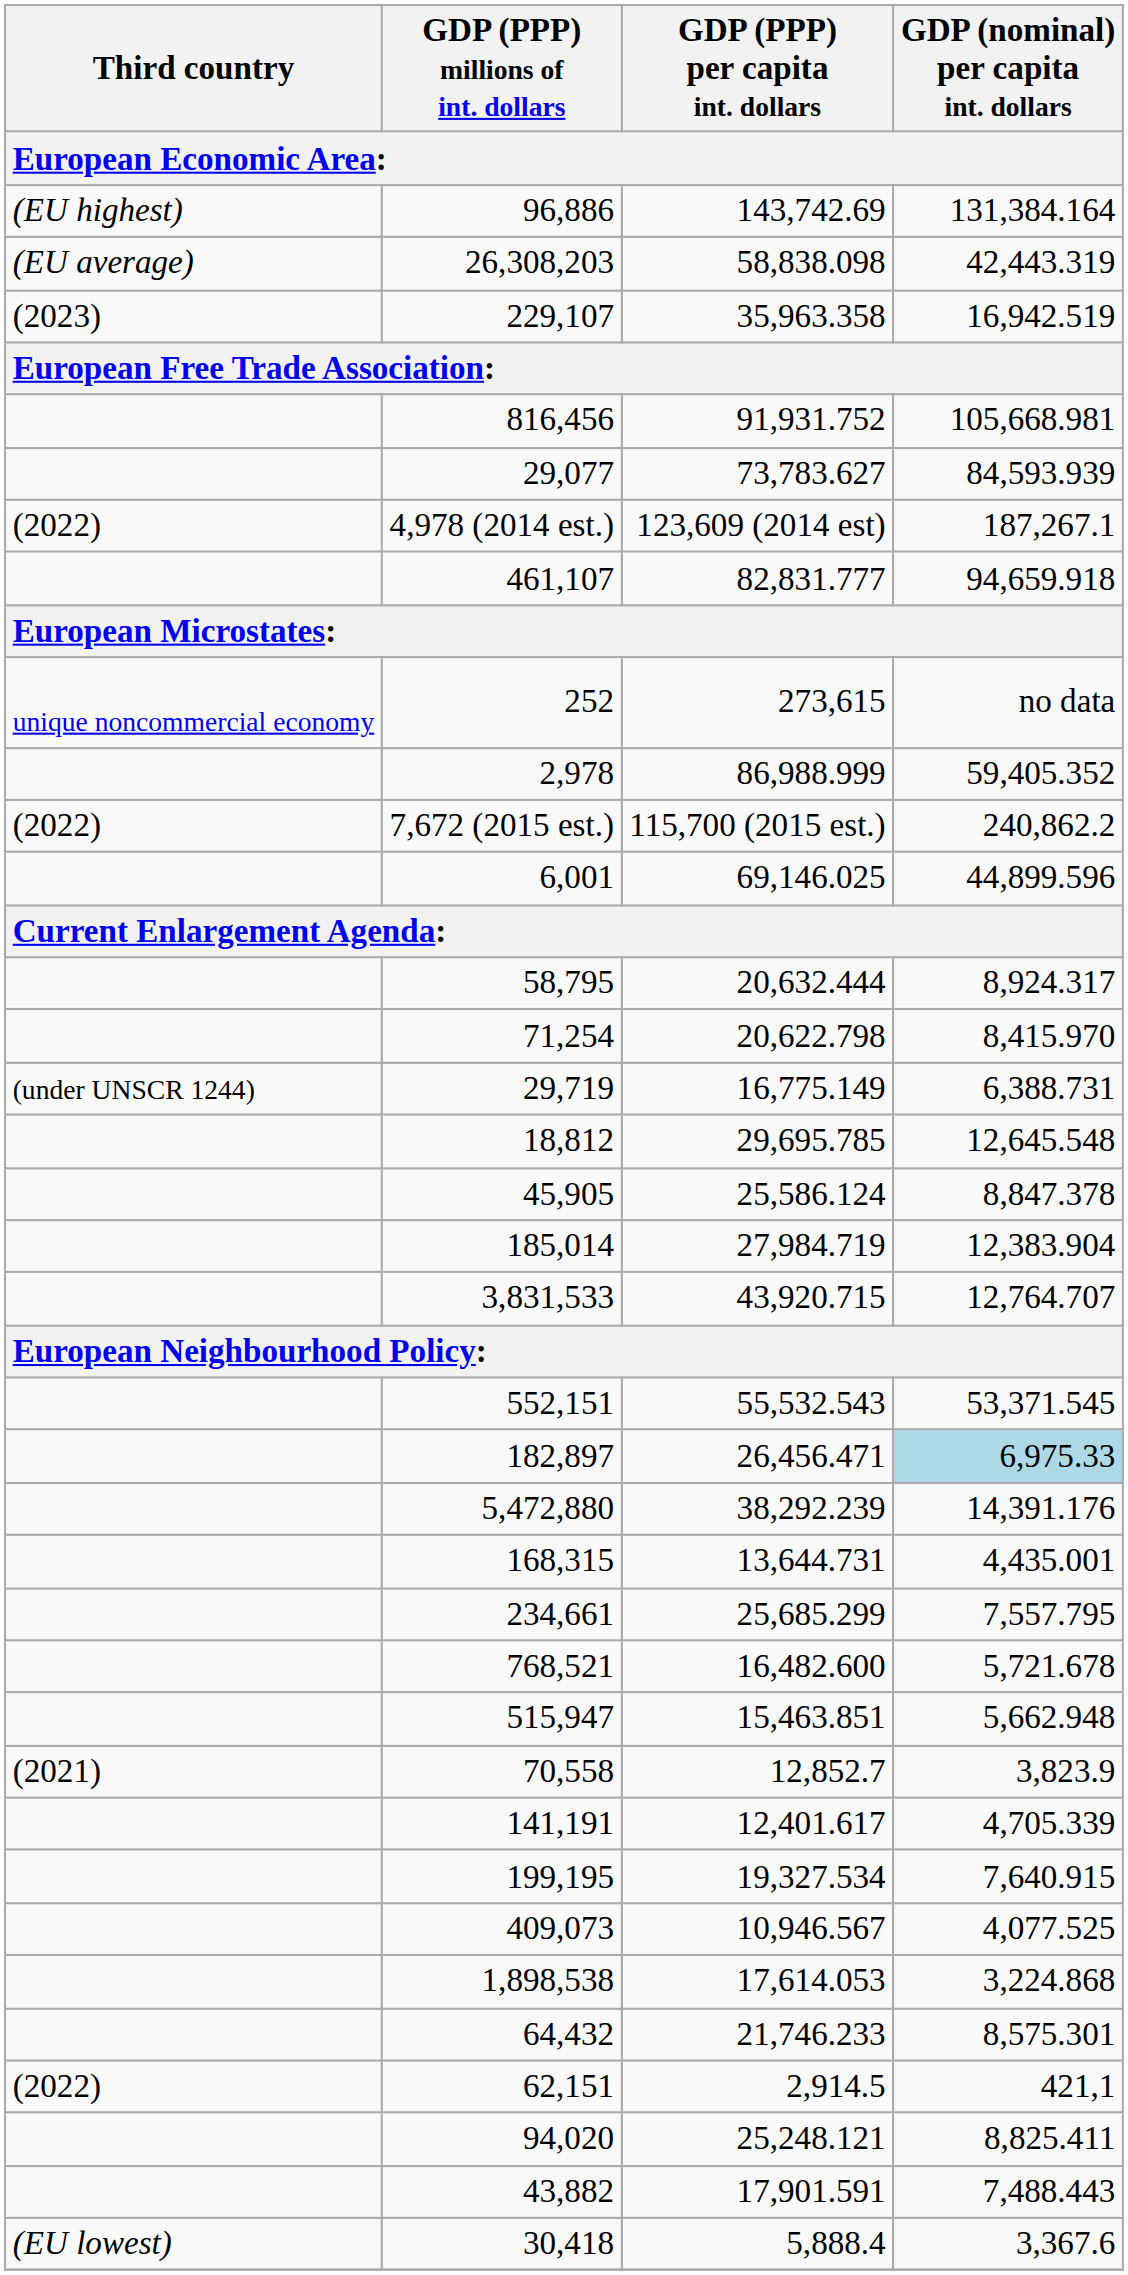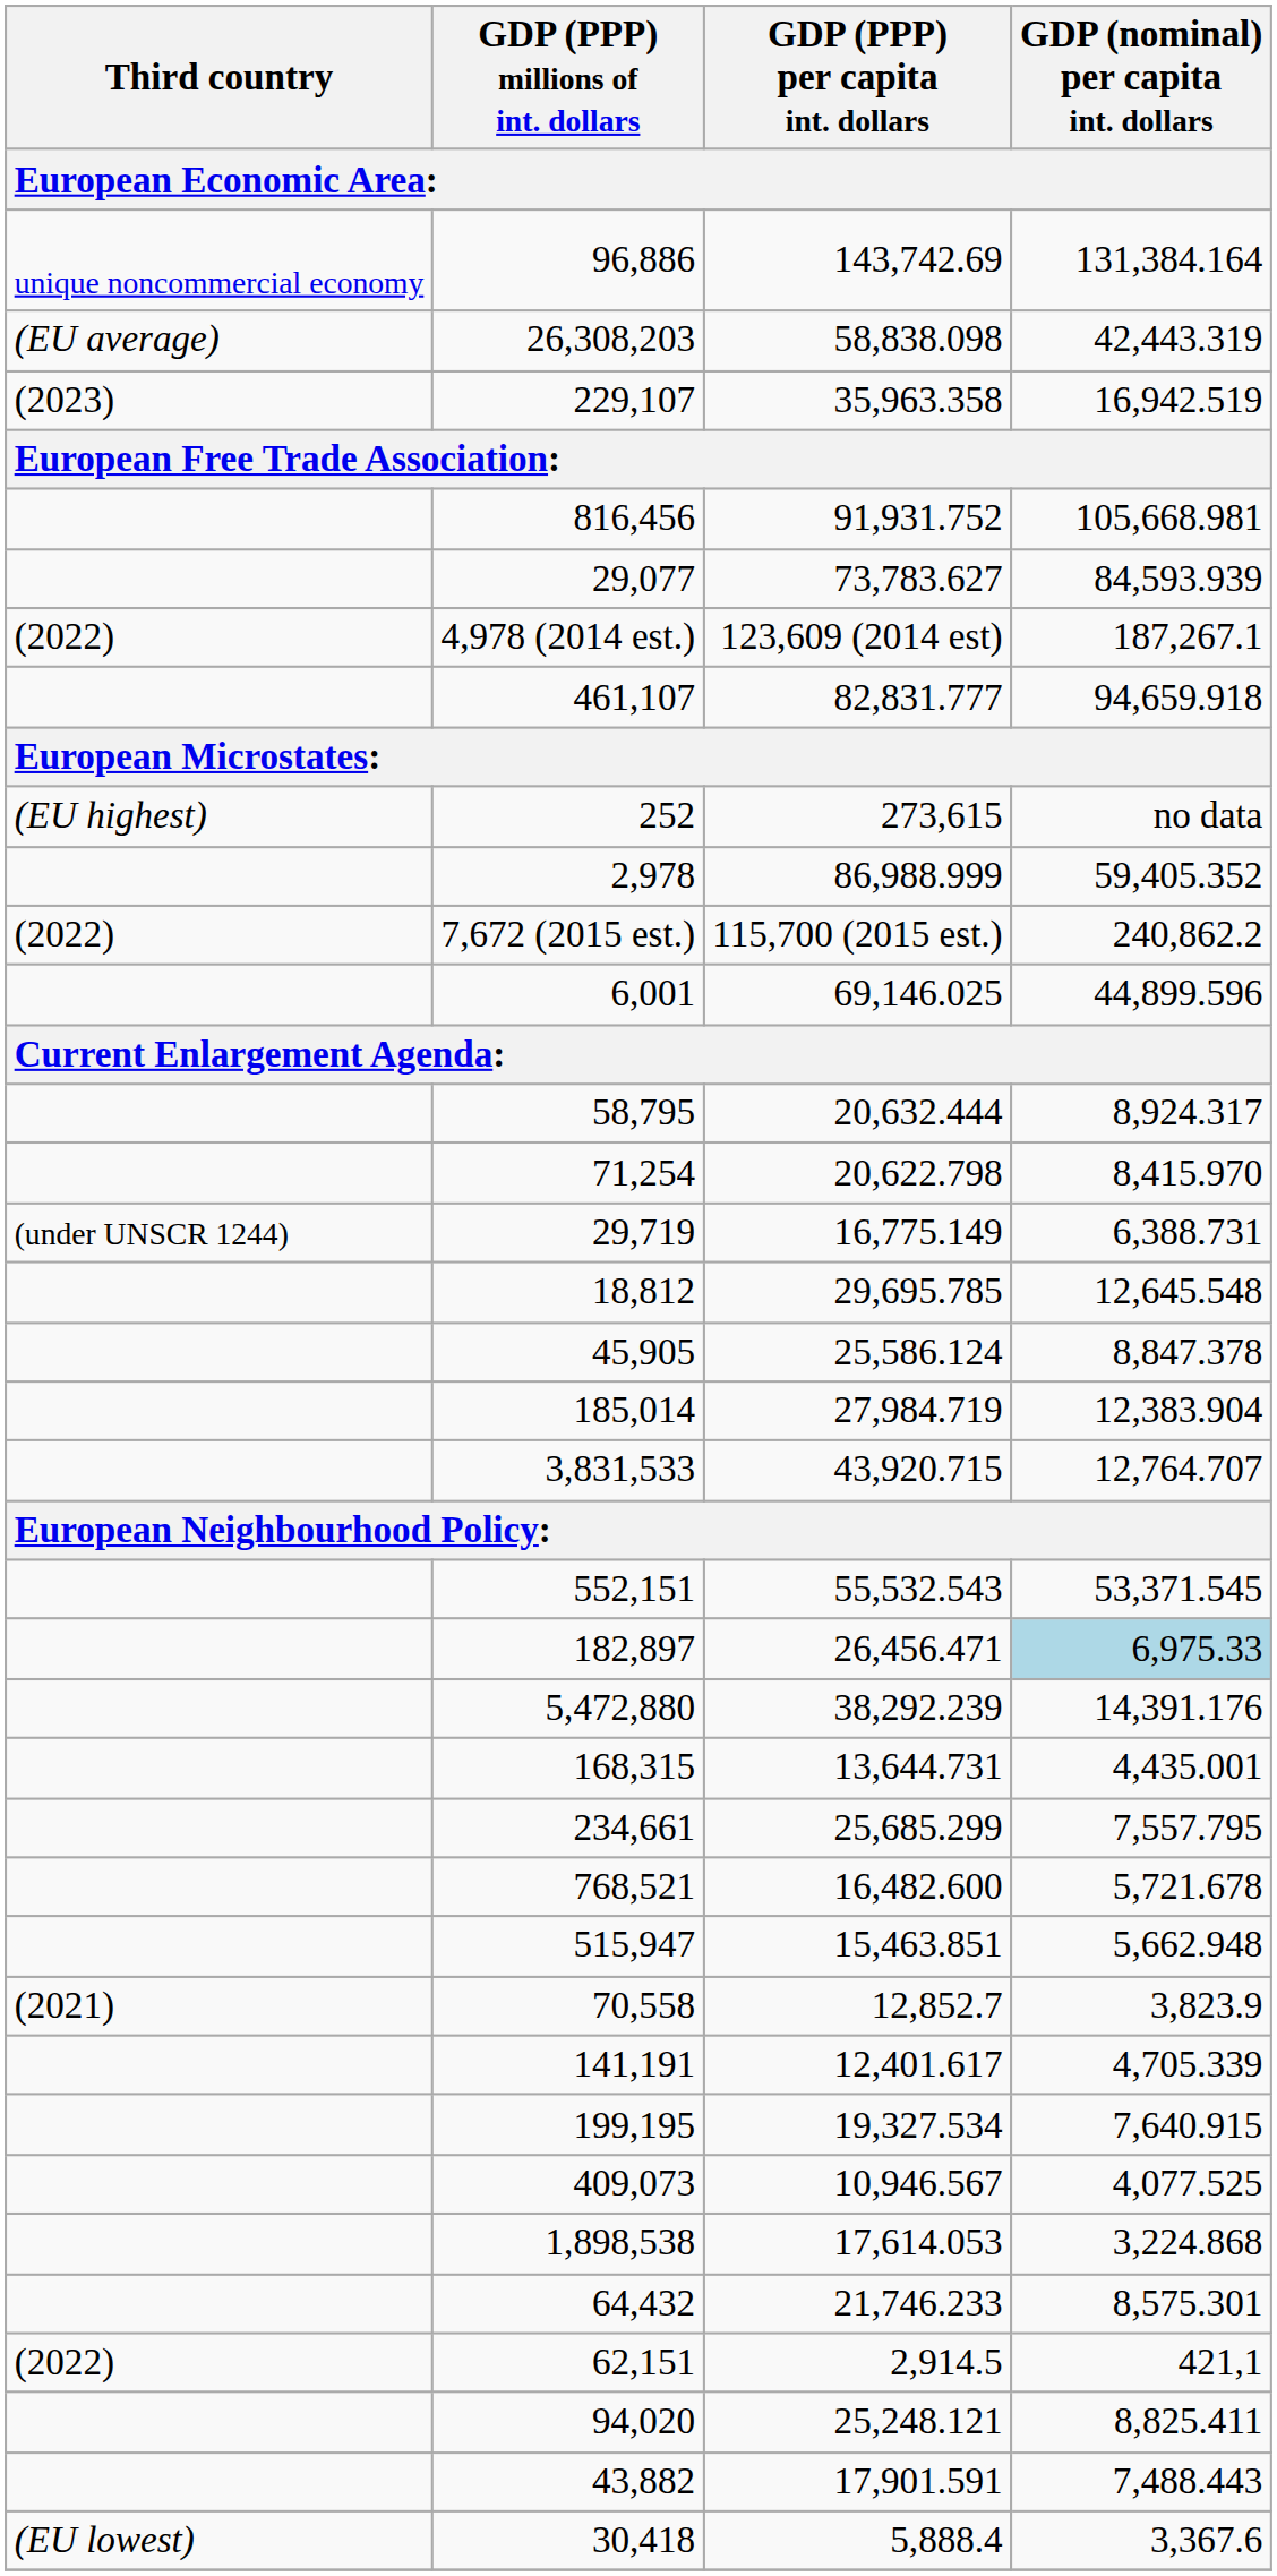96,886 | Third country: (EU highest) -> unique noncommercial economy
252 | Third country: unique noncommercial economy -> (EU highest)
